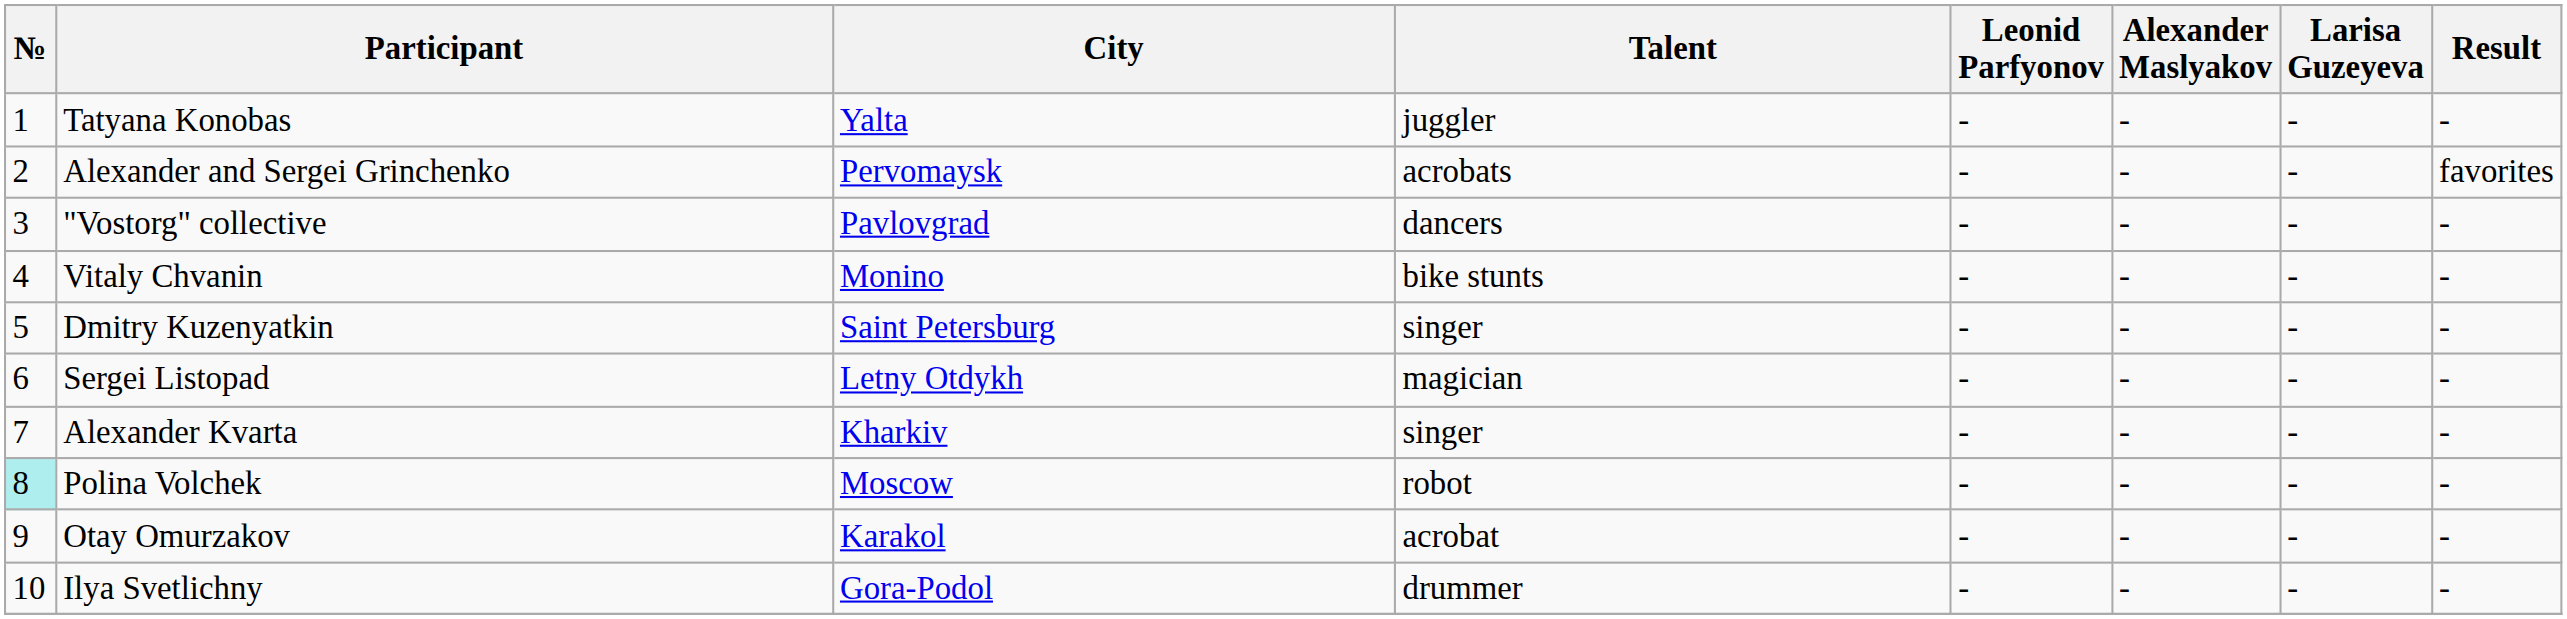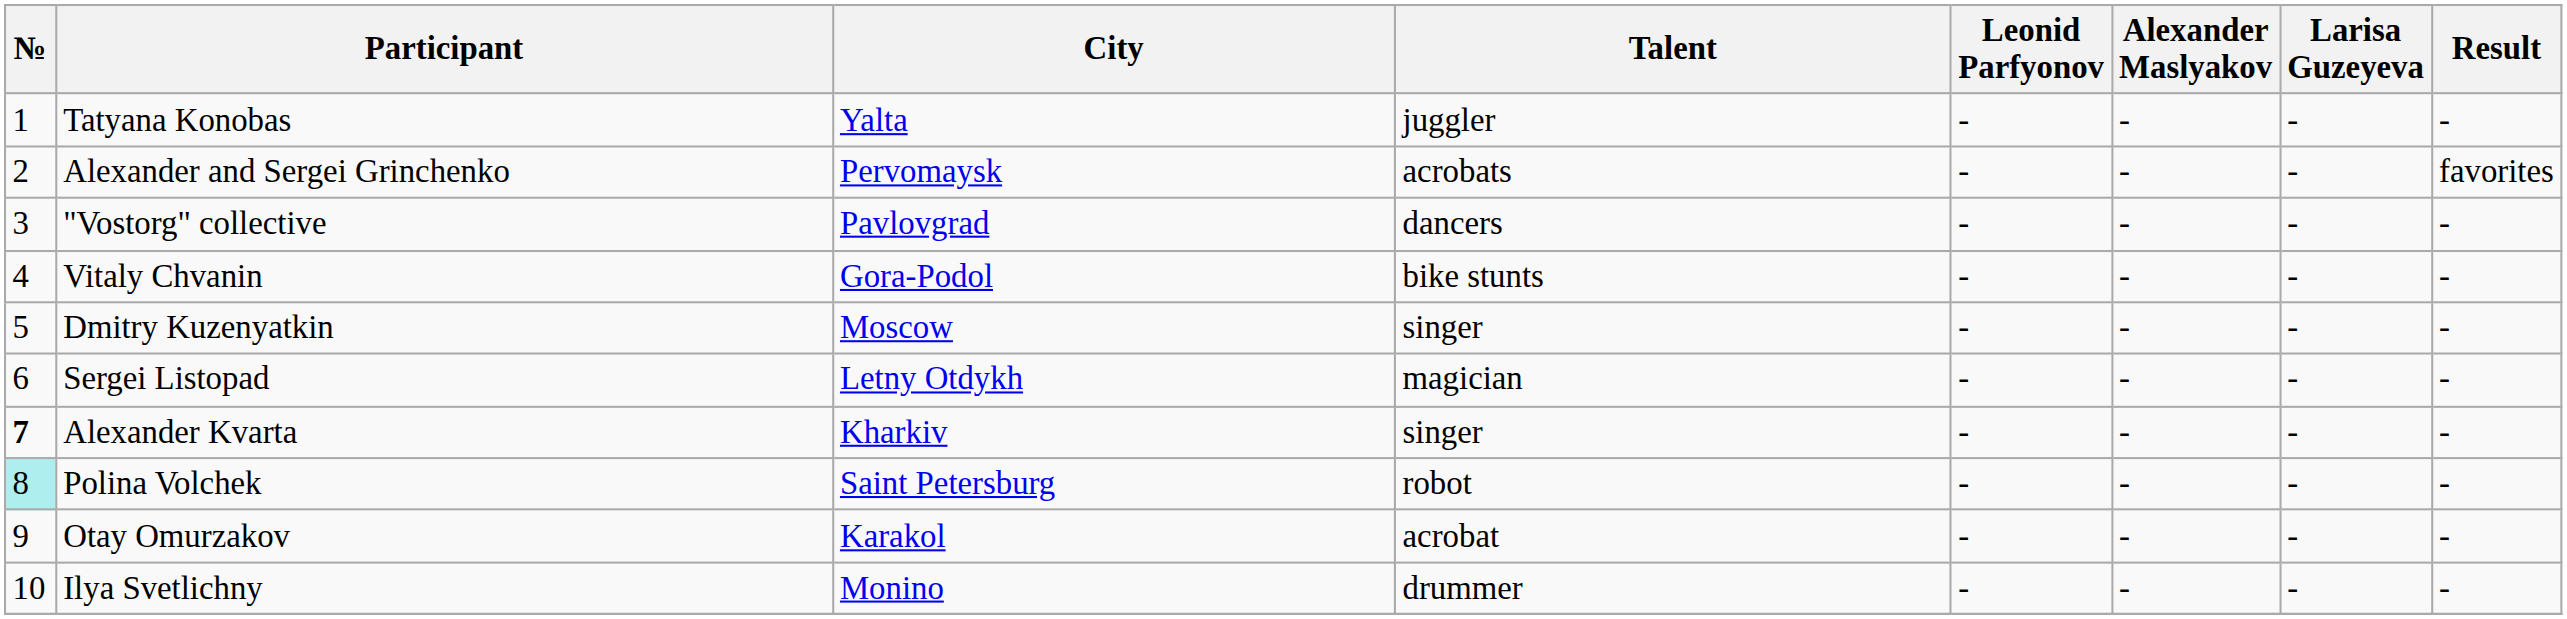Vitaly Chvanin | City: Monino -> Gora-Podol
Dmitry Kuzenyatkin | City: Saint Petersburg -> Moscow
Alexander Kvarta | №: normal -> bold
Polina Volchek | City: Moscow -> Saint Petersburg
Ilya Svetlichny | City: Gora-Podol -> Monino
